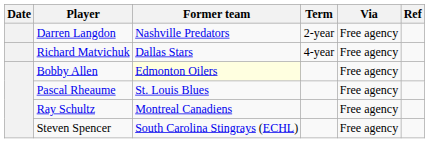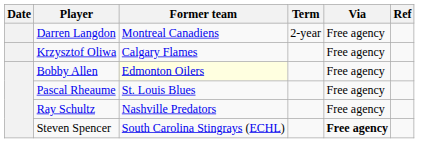Darren Langdon | Former team: Nashville Predators -> Montreal Canadiens
- row: Richard Matvichuk | Dallas Stars | 4-year | Free agency
+ row: Krzysztof Oliwa | Calgary Flames | Free agency
Ray Schultz | Former team: Montreal Canadiens -> Nashville Predators
Steven Spencer | Via: normal -> bold
